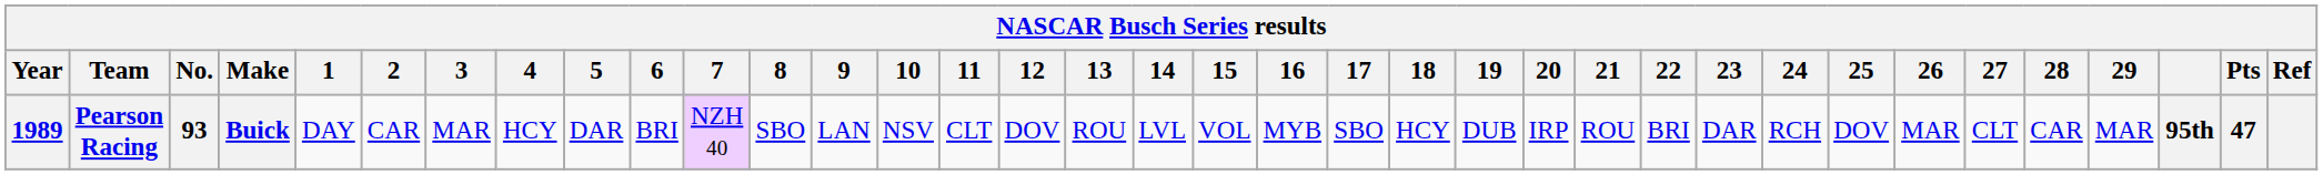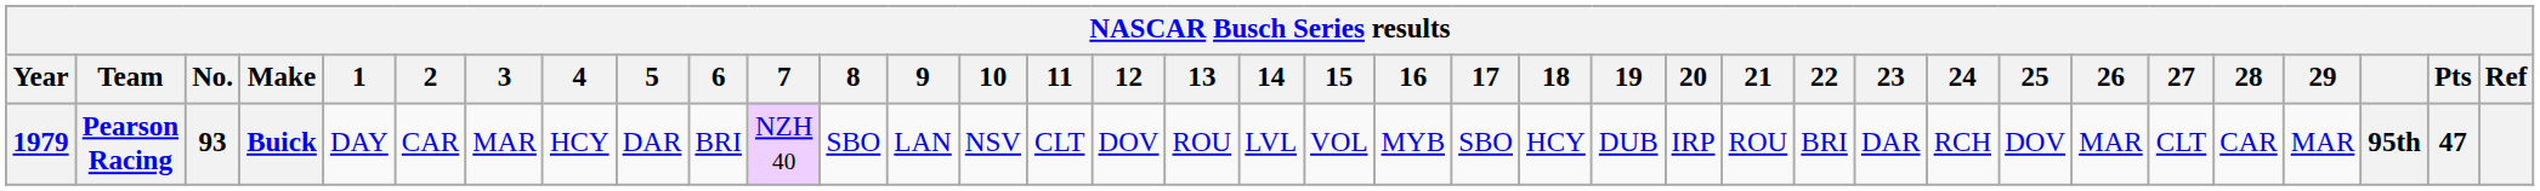Pearson Racing | Year: 1989 -> 1979
